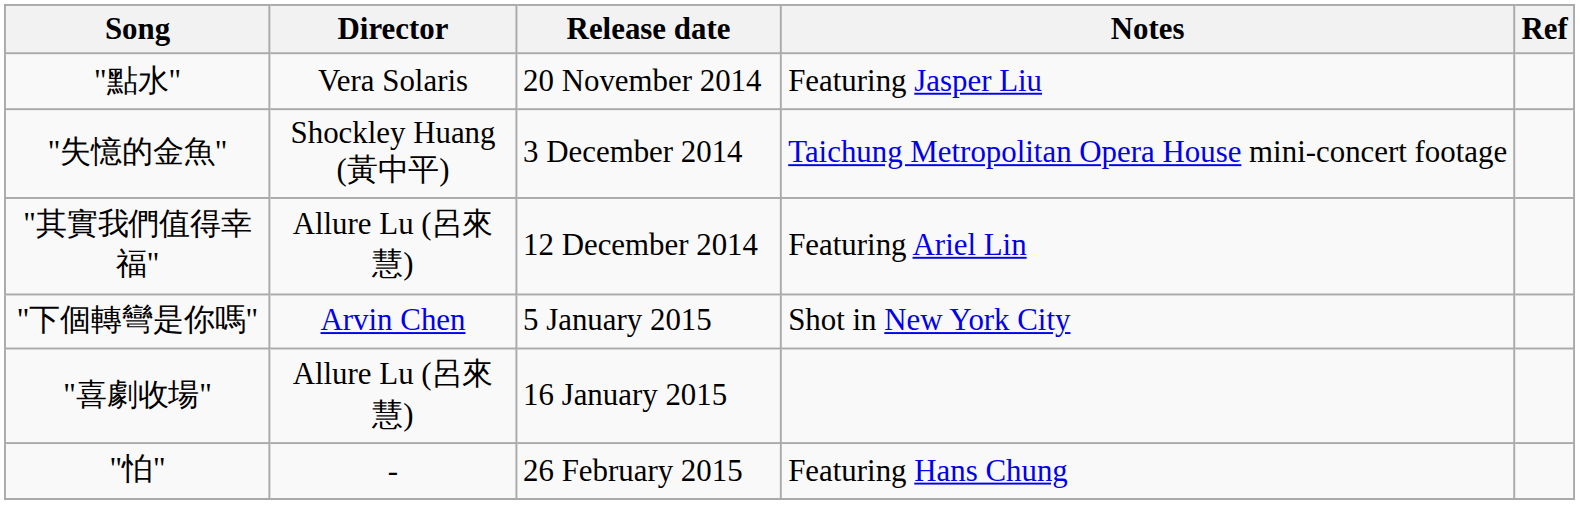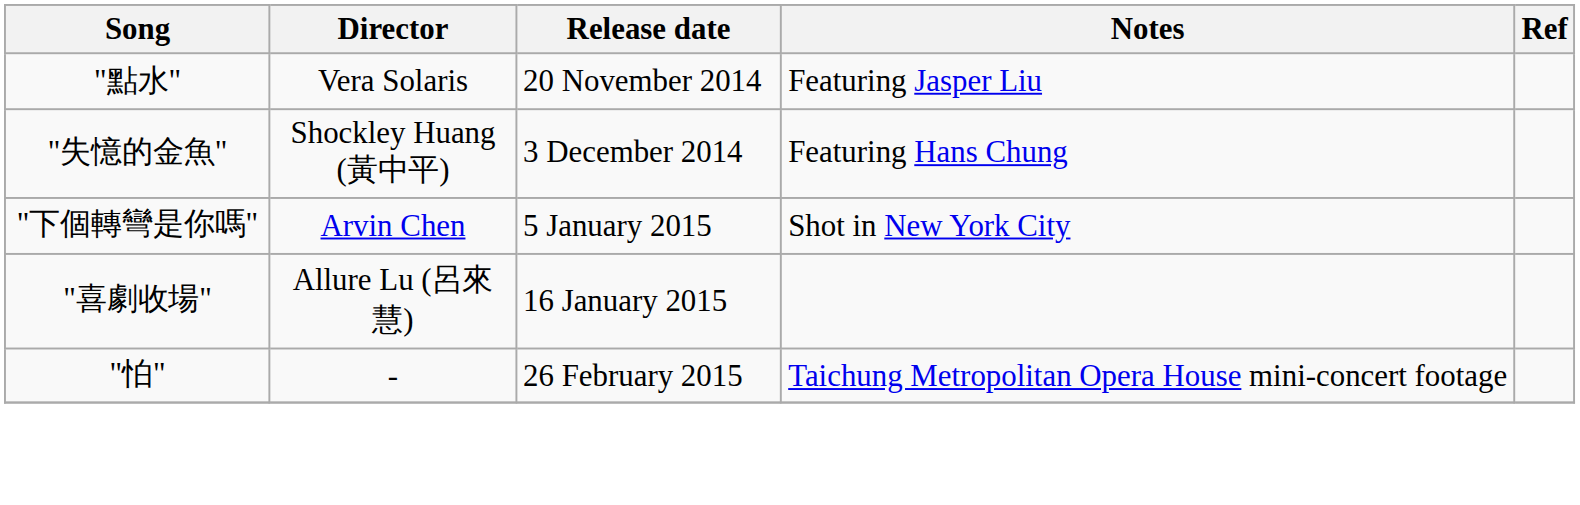"失憶的金魚" | Notes: Taichung Metropolitan Opera House mini-concert footage -> Featuring Hans Chung
- row: "其實我們值得幸福" | Allure Lu (呂來慧) | 12 December 2014 | Featuring Ariel Lin
"怕" | Notes: Featuring Hans Chung -> Taichung Metropolitan Opera House mini-concert footage
